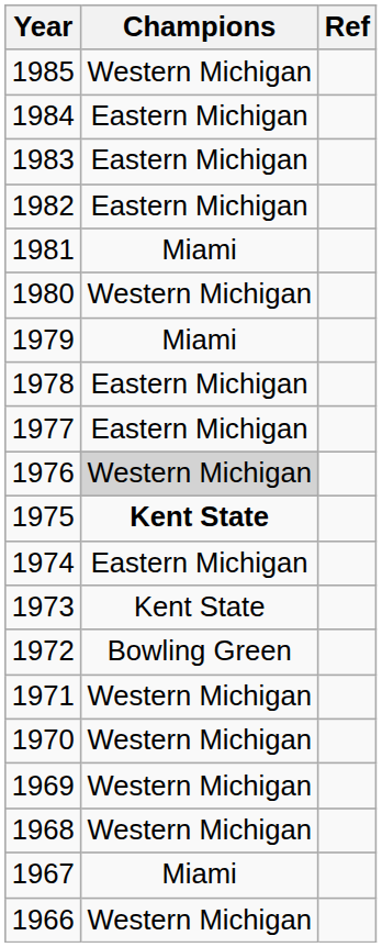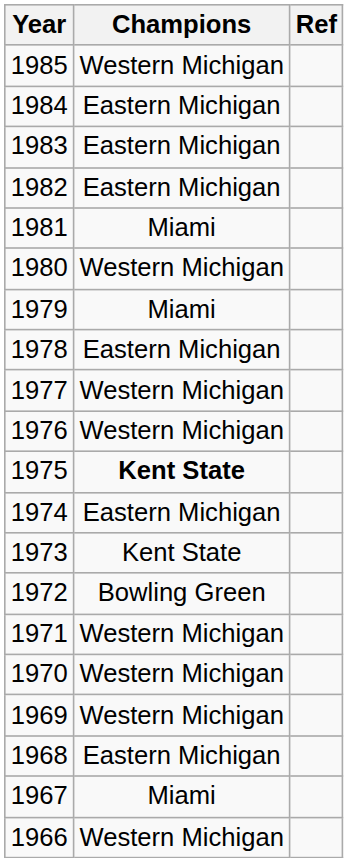1977 | Champions: Eastern Michigan -> Western Michigan
1976 | Champions: lightgrey background -> no background
1968 | Champions: Western Michigan -> Eastern Michigan
